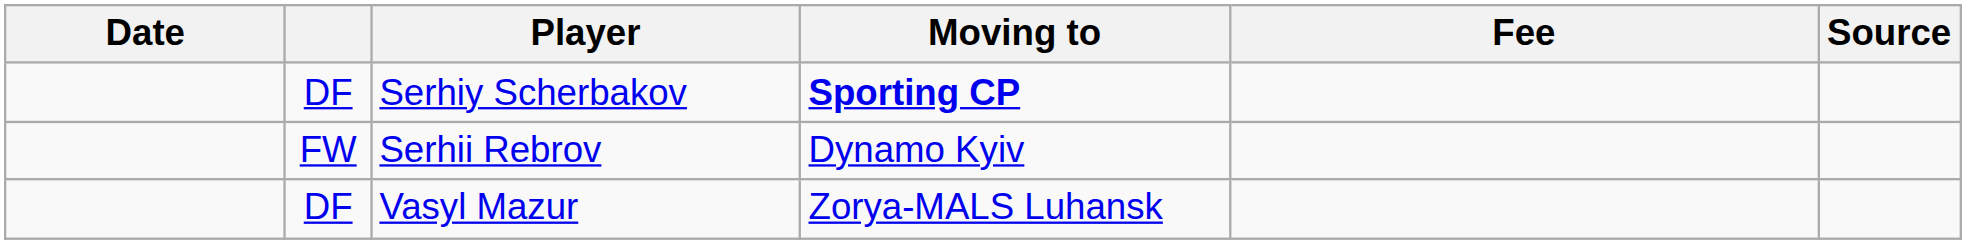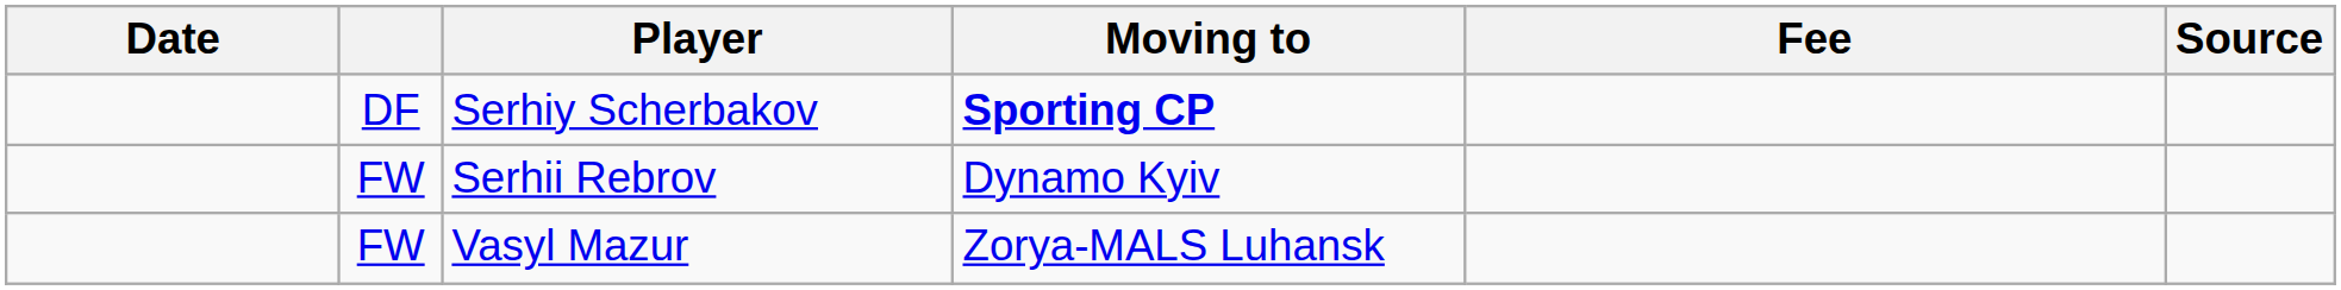Vasyl Mazur | column 2: DF -> FW
